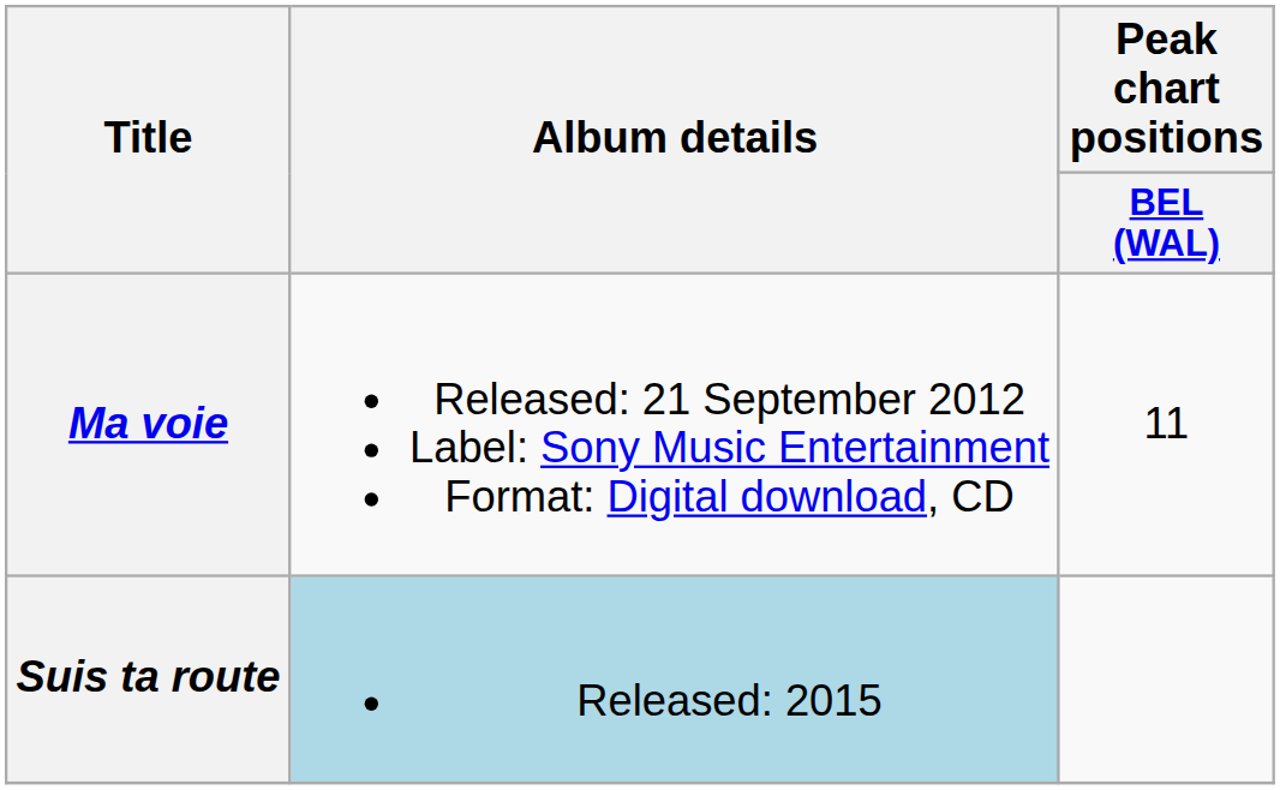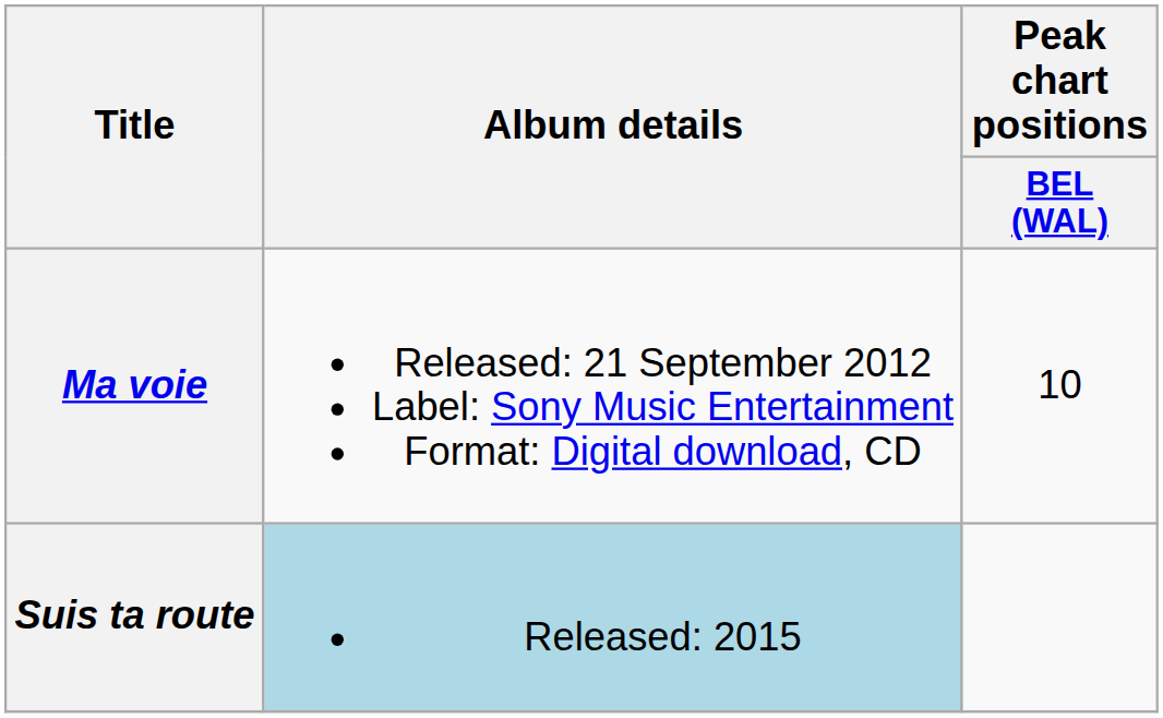Ma voie | Peak chart positions / BEL (WAL): 11 -> 10
